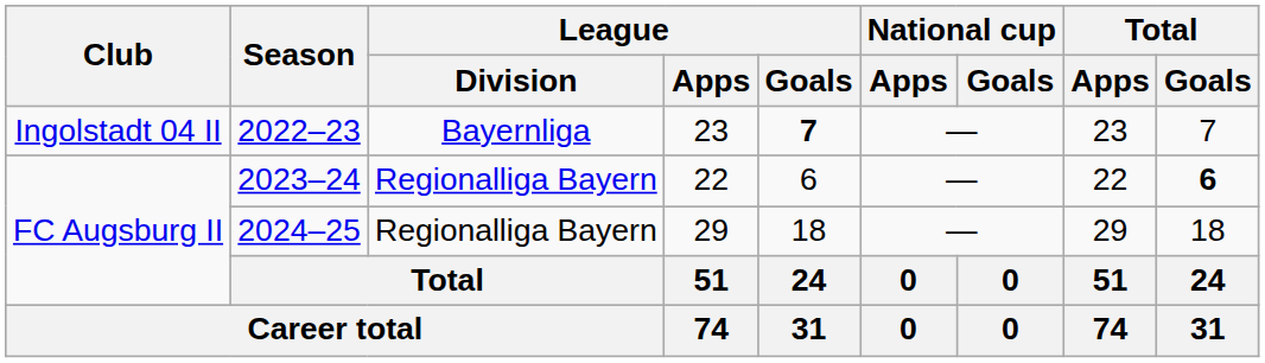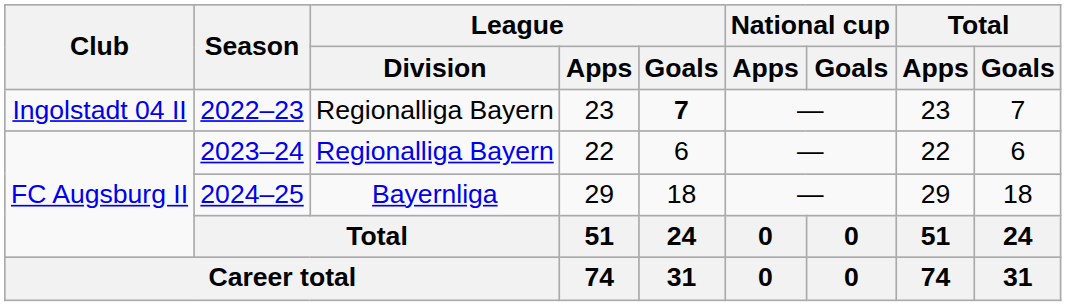2022–23 | League / Division: Bayernliga -> Regionalliga Bayern
2023–24 | Total / Goals: bold -> normal
2024–25 | League / Division: Regionalliga Bayern -> Bayernliga
